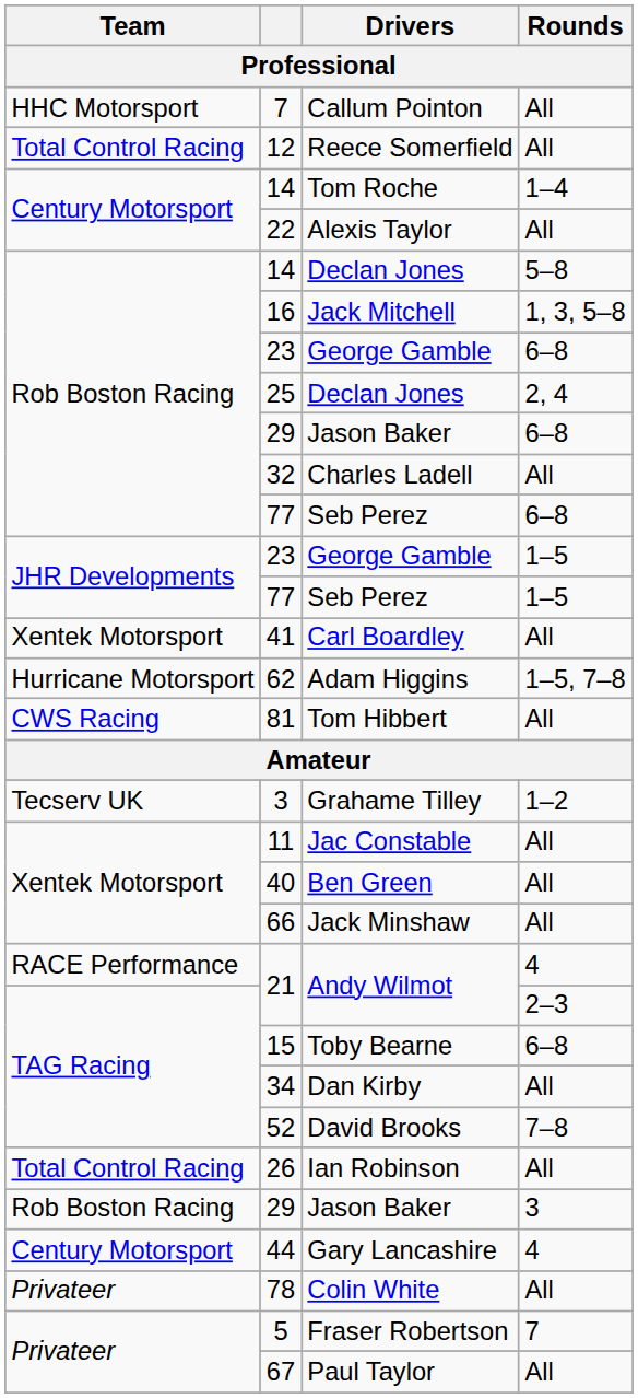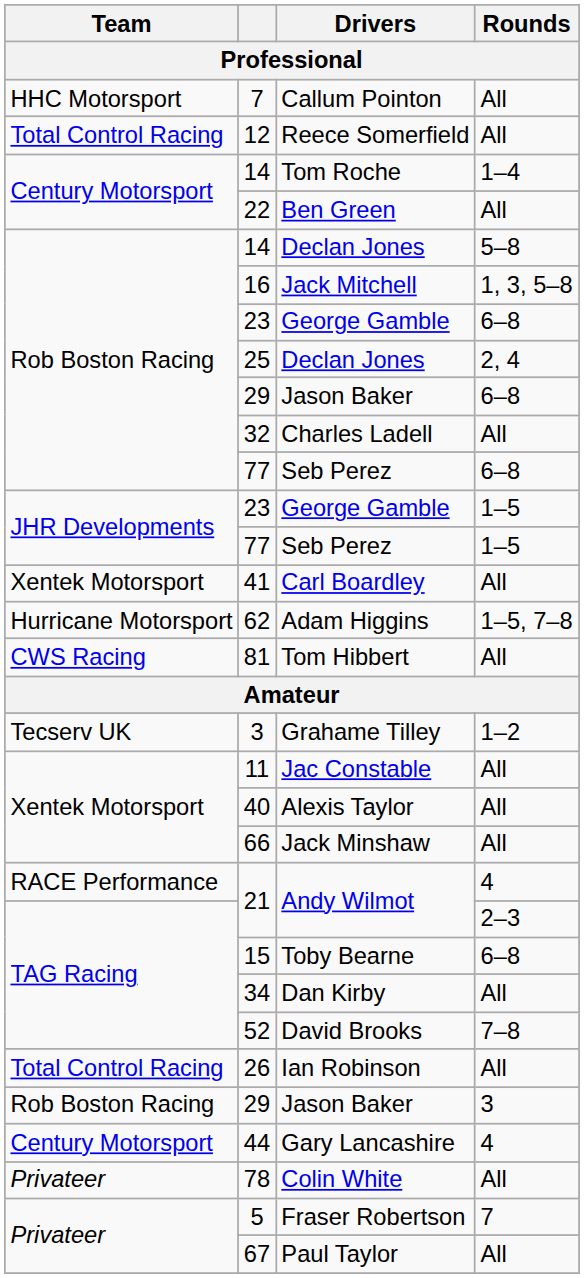22 | Drivers: Alexis Taylor -> Ben Green
40 | Drivers: Ben Green -> Alexis Taylor
